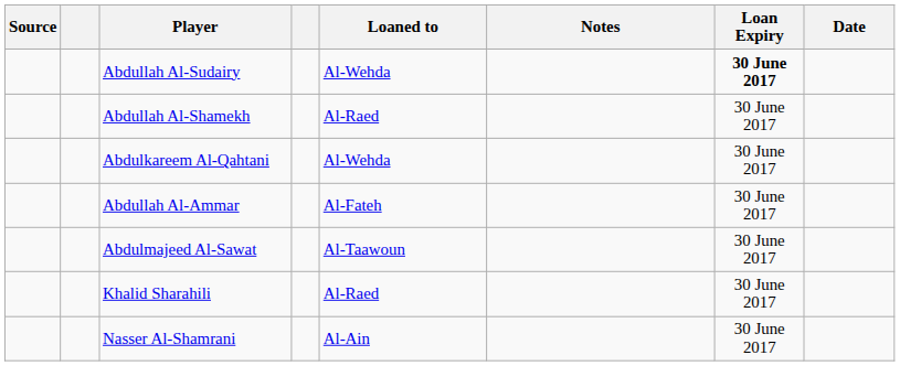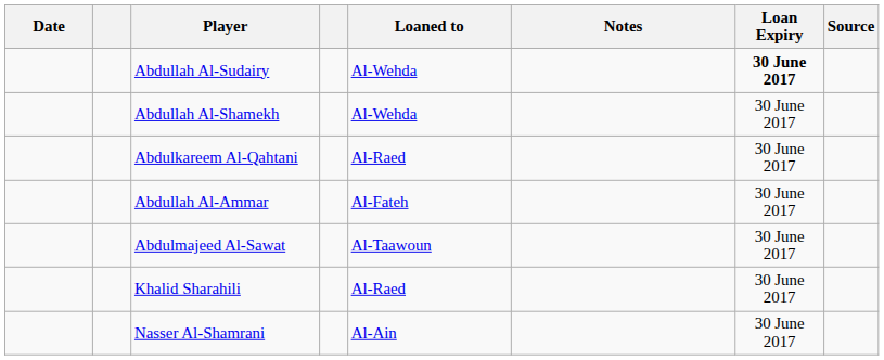columns swapped: Date <-> Source
Abdullah Al-Shamekh | Loaned to: Al-Raed -> Al-Wehda
Abdulkareem Al-Qahtani | Loaned to: Al-Wehda -> Al-Raed
